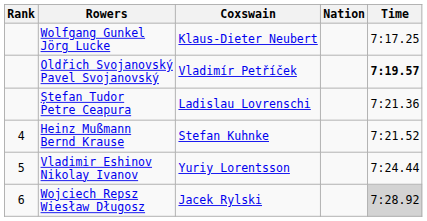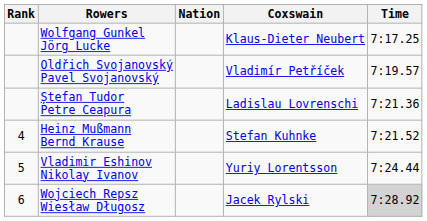columns swapped: Coxswain <-> Nation
Oldřich Svojanovský Pavel Svojanovský | Time: bold -> normal
